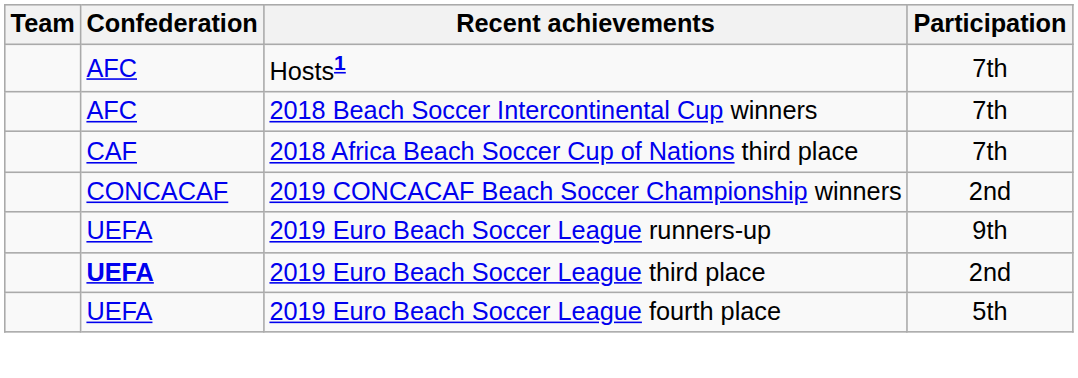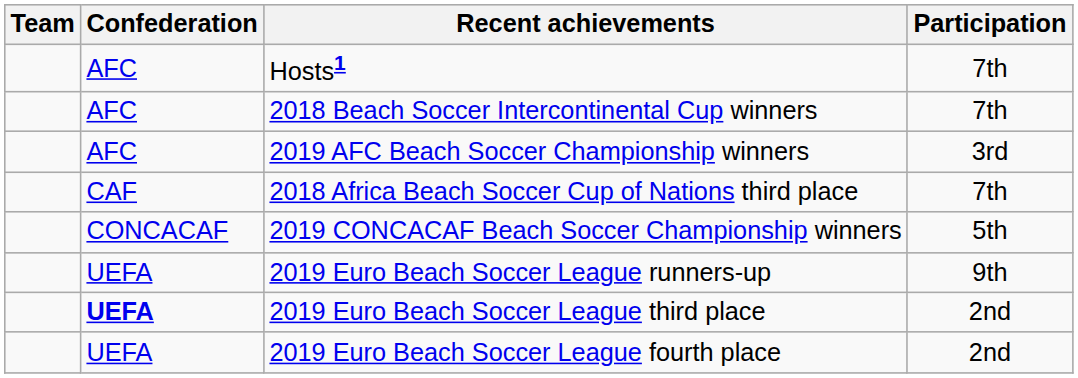+ row: AFC | 2019 AFC Beach Soccer Championship winners | 3rd
2019 CONCACAF Beach Soccer Championship winners | Participation: 2nd -> 5th
2019 Euro Beach Soccer League fourth place | Participation: 5th -> 2nd
